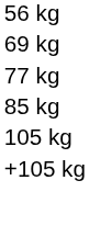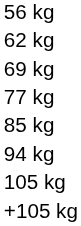+ row: 62 kg
+ row: 94 kg
